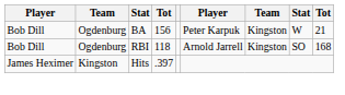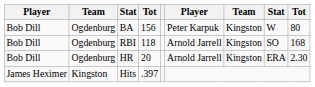BA | column 9: 21 -> 80
+ row: Bob Dill | Ogdenburg | HR | 20 | Arnold Jarrell | Kingston | ERA | 2.30
